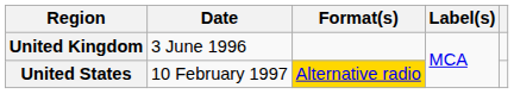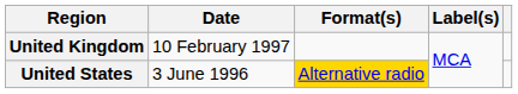United Kingdom | Date: 3 June 1996 -> 10 February 1997
United States | Date: 10 February 1997 -> 3 June 1996
